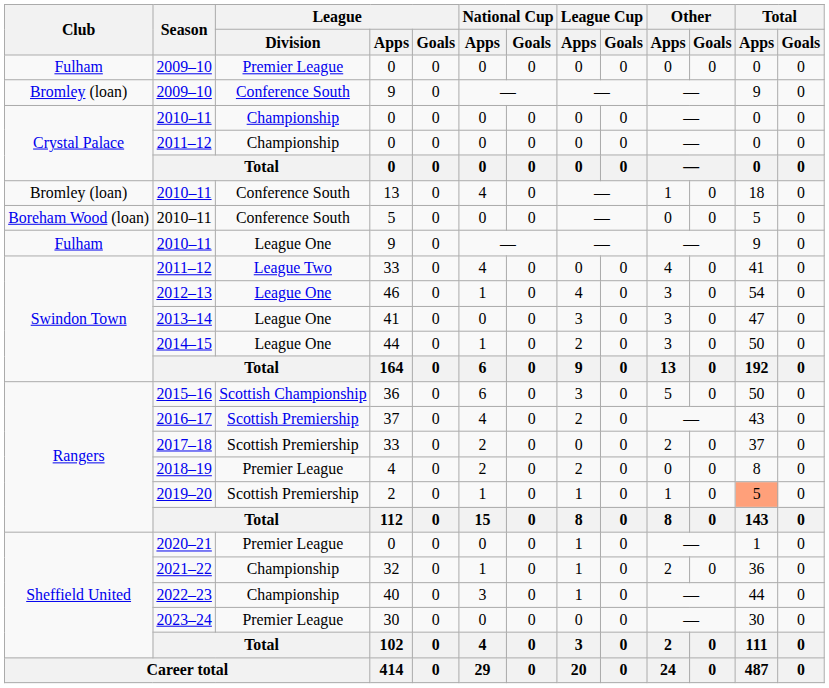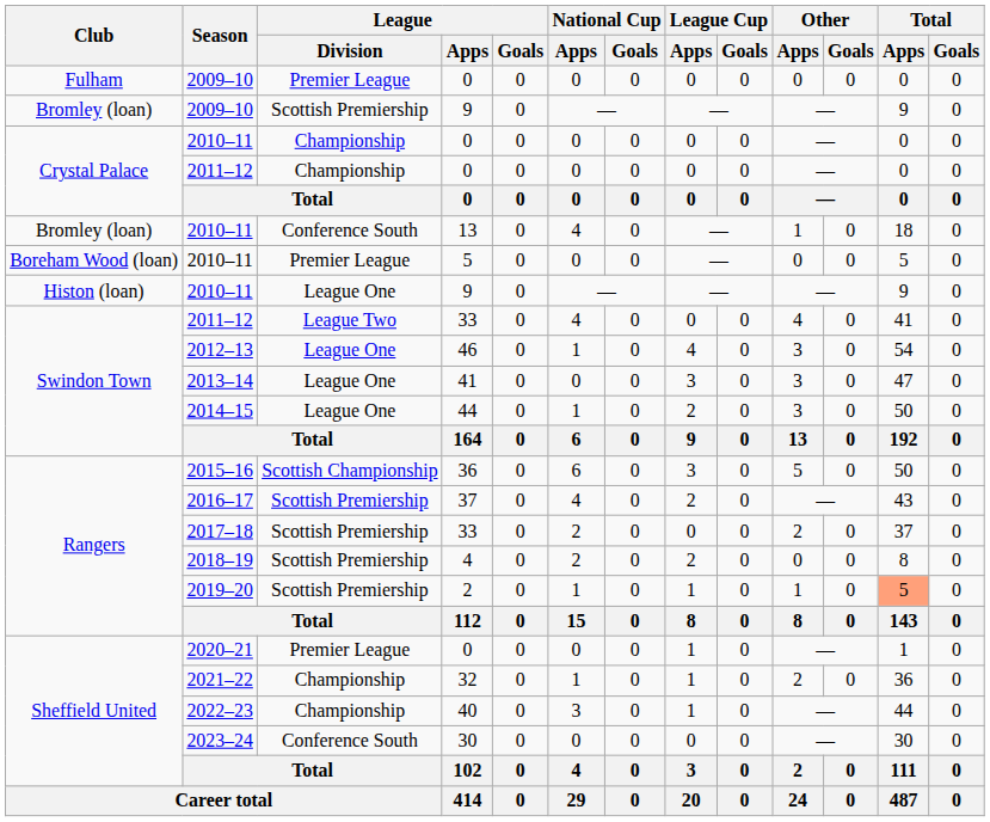2009–10 / 9 | League / Division: Conference South -> Scottish Premiership
2010–11 / 5 | League / Division: Conference South -> Premier League
2010–11 / 9 | Club: Fulham -> Histon (loan)
2018–19 | League / Division: Premier League -> Scottish Premiership
2023–24 | League / Division: Premier League -> Conference South
